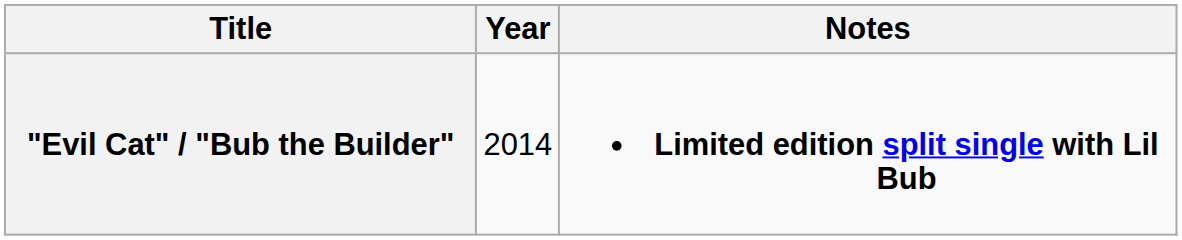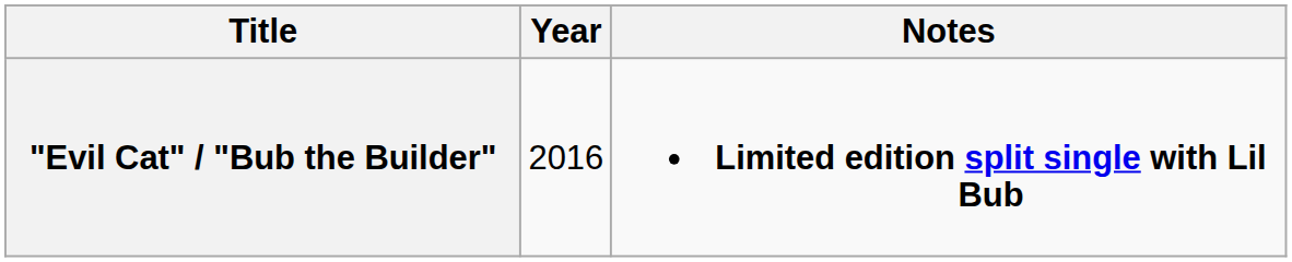"Evil Cat" / "Bub the Builder" | Year: 2014 -> 2016
